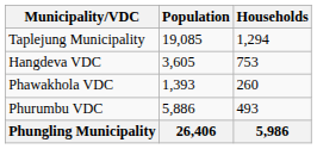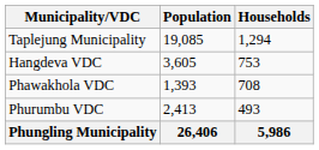Phawakhola VDC | Households: 260 -> 708
Phurumbu VDC | Population: 5,886 -> 2,413
